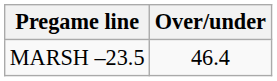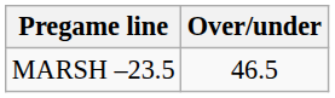MARSH –23.5 | Over/under: 46.4 -> 46.5
